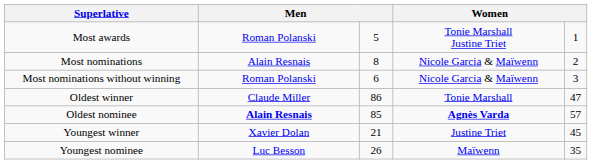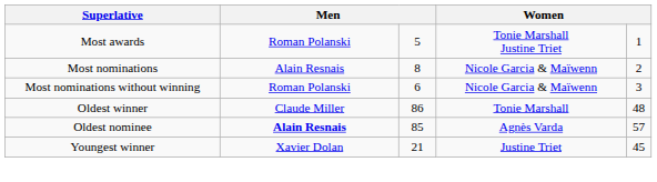Oldest winner | column 5: 47 -> 48
Oldest nominee | column 4: bold -> normal
- row: Youngest nominee | Luc Besson | 26 | Maïwenn | 35
